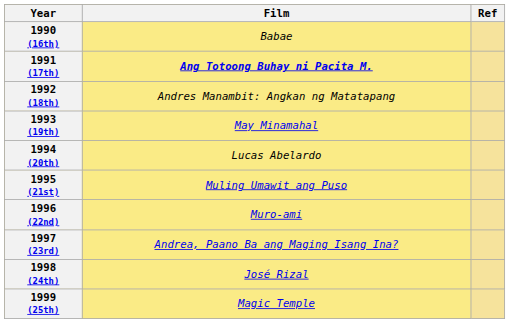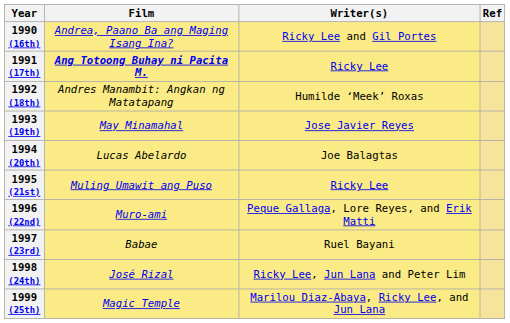+ column: Writer(s) | Ricky Lee and Gil Portes | Ricky Lee | Humilde ‘Meek’ Roxas | Jose Javier Reyes | Joe Balagtas | Ricky Lee | Peque Gallaga, Lore Reyes, and Erik Matti | Ruel Bayani | Ricky Lee, Jun Lana and Peter Lim | Marilou Diaz-Abaya, Ricky Lee, and Jun Lana
1990 (16th) | Film: Babae -> Andrea, Paano Ba ang Maging Isang Ina?
1997 (23rd) | Film: Andrea, Paano Ba ang Maging Isang Ina? -> Babae
